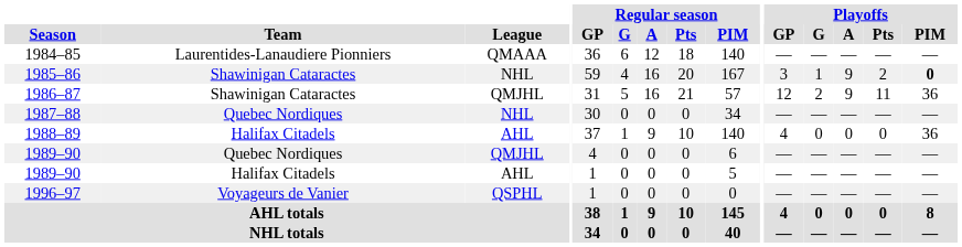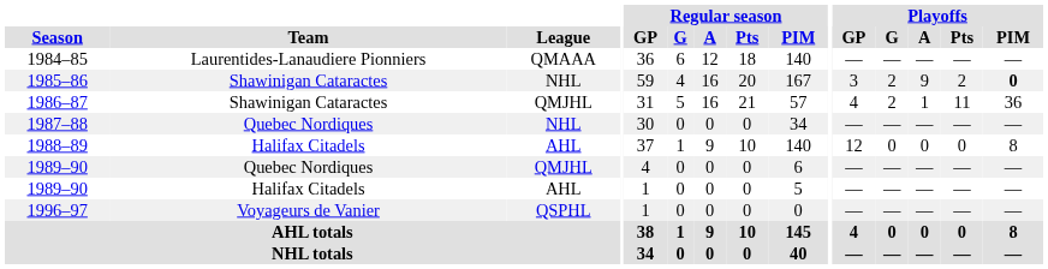1985–86 | Playoffs / G: 1 -> 2
1986–87 | Playoffs / GP: 12 -> 4
1986–87 | Playoffs / A: 9 -> 1
1988–89 | Playoffs / GP: 4 -> 12
1988–89 | Playoffs / PIM: 36 -> 8
